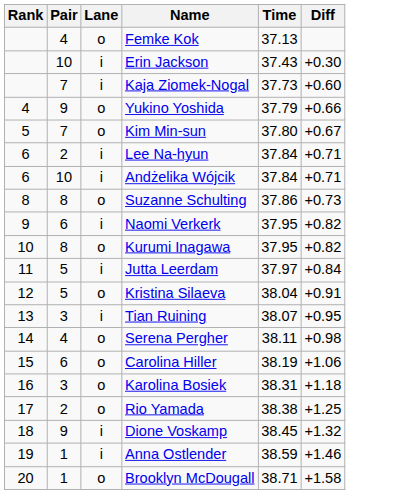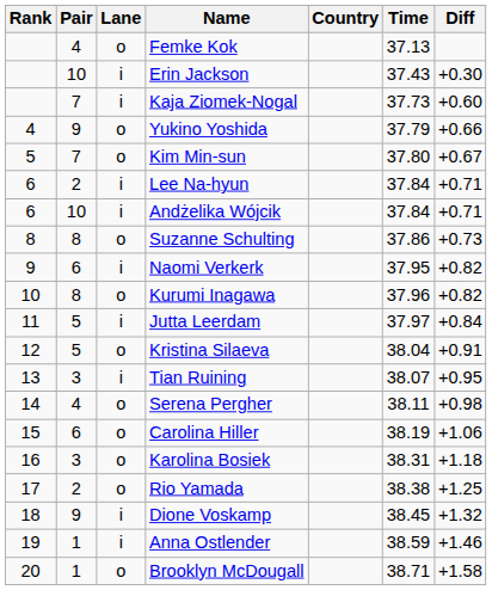+ column: Country
Kurumi Inagawa | Time: 37.95 -> 37.96
